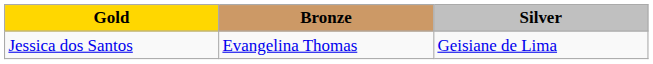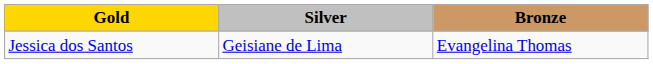columns swapped: Silver <-> Bronze
